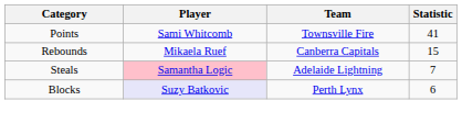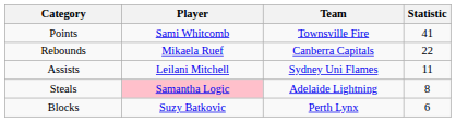Rebounds | Statistic: 15 -> 22
+ row: Assists | Leilani Mitchell | Sydney Uni Flames | 11
Steals | Statistic: 7 -> 8
Blocks | Player: lavender background -> no background
